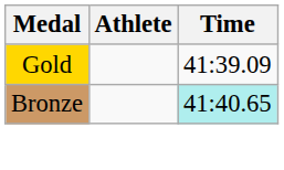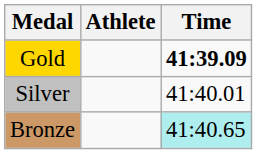Gold | Time: normal -> bold
+ row: Silver | 41:40.01
